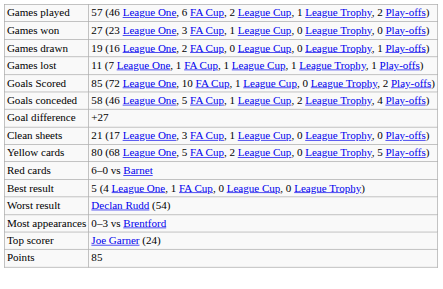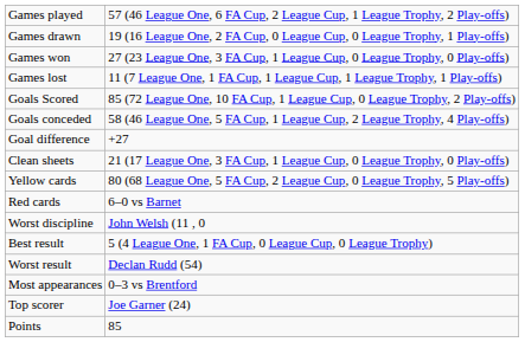rows swapped: Games won <-> Games drawn
+ row: Worst discipline | John Welsh (11 , 0
